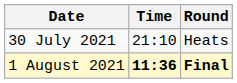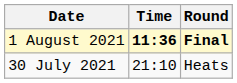rows swapped: 30 July 2021 <-> 1 August 2021
